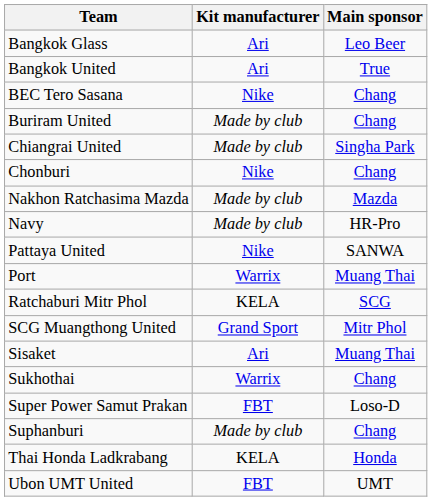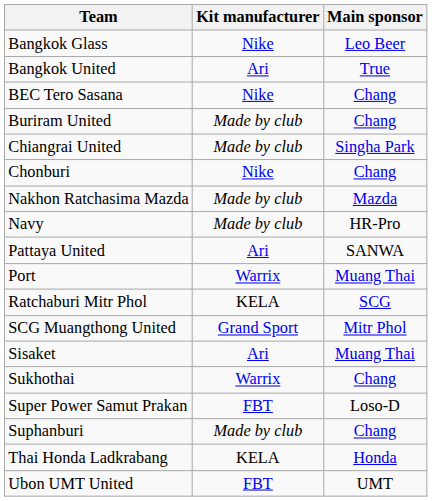Bangkok Glass | Kit manufacturer: Ari -> Nike
Pattaya United | Kit manufacturer: Nike -> Ari
